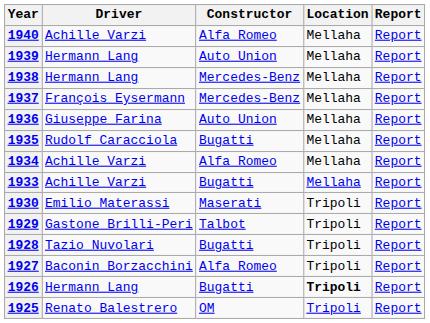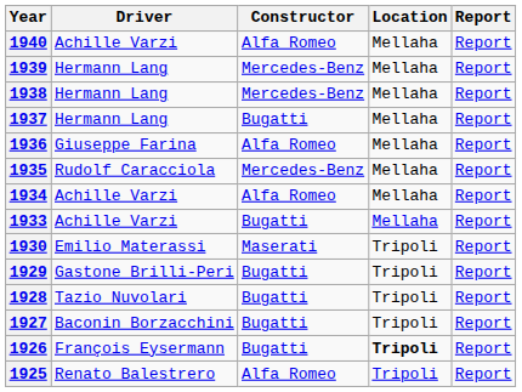1939 | Constructor: Auto Union -> Mercedes-Benz
1937 | Driver: François Eysermann -> Hermann Lang
1937 | Constructor: Mercedes-Benz -> Bugatti
1936 | Constructor: Auto Union -> Alfa Romeo
1935 | Constructor: Bugatti -> Mercedes-Benz
1929 | Constructor: Talbot -> Bugatti
1927 | Constructor: Alfa Romeo -> Bugatti
1926 | Driver: Hermann Lang -> François Eysermann
1925 | Constructor: OM -> Alfa Romeo
